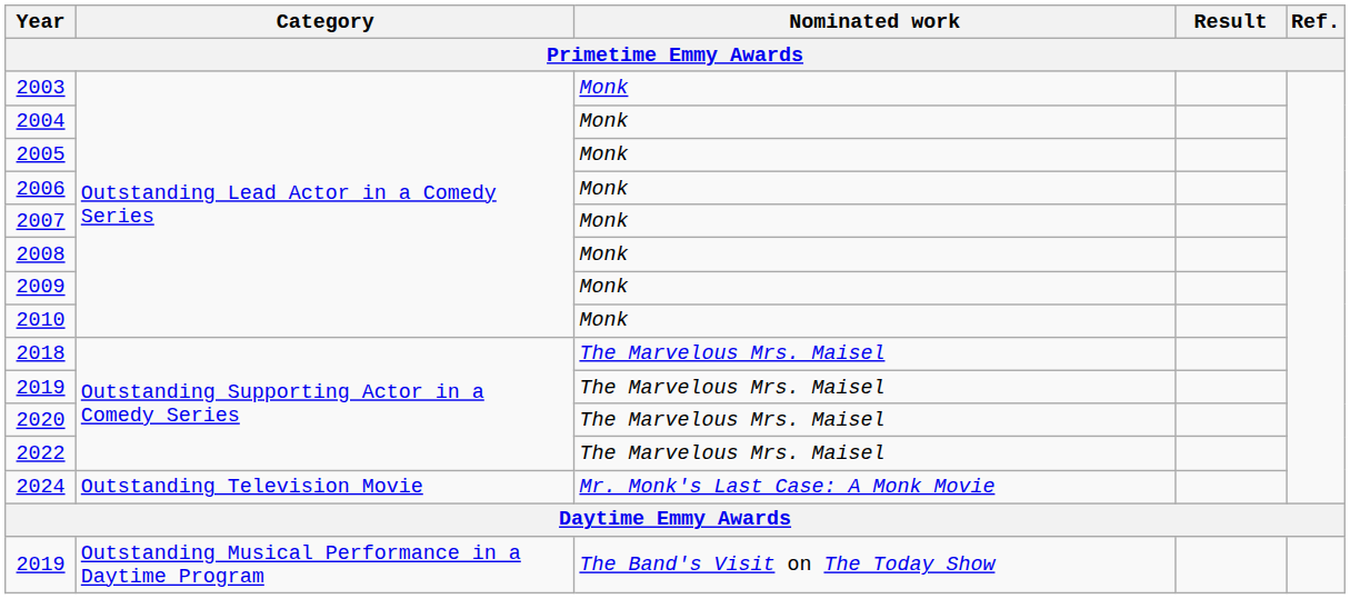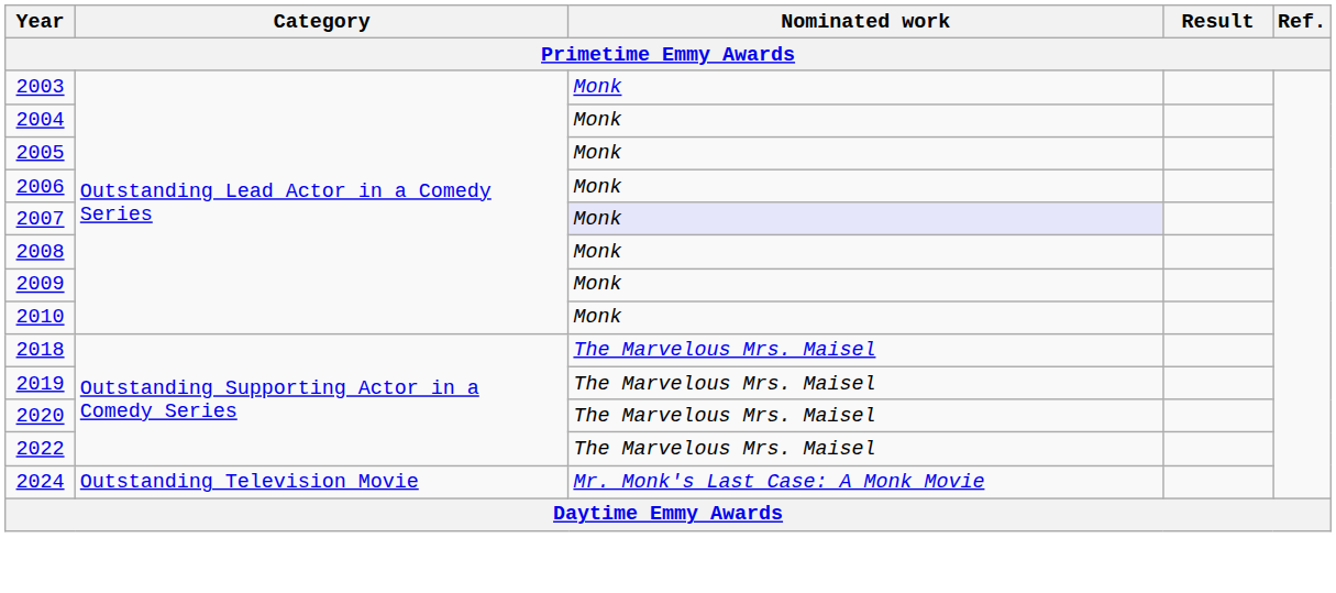2007 | Nominated work: no background -> lavender background
- row: 2019 | Outstanding Musical Performance in a Daytime Program | The Band's Visit on The Today Show
